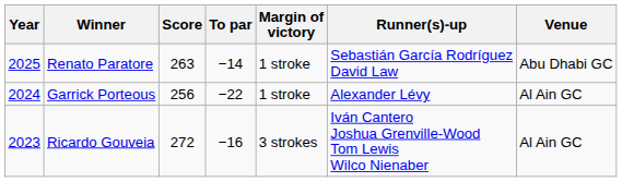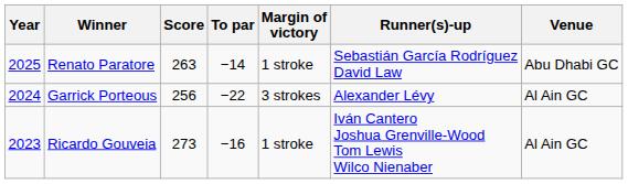Garrick Porteous | Margin of victory: 1 stroke -> 3 strokes
Ricardo Gouveia | Score: 272 -> 273
Ricardo Gouveia | Margin of victory: 3 strokes -> 1 stroke
